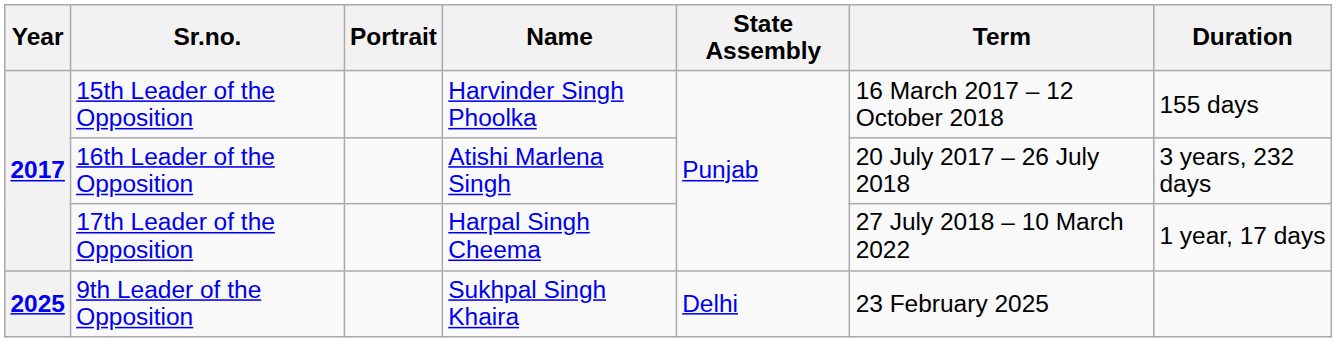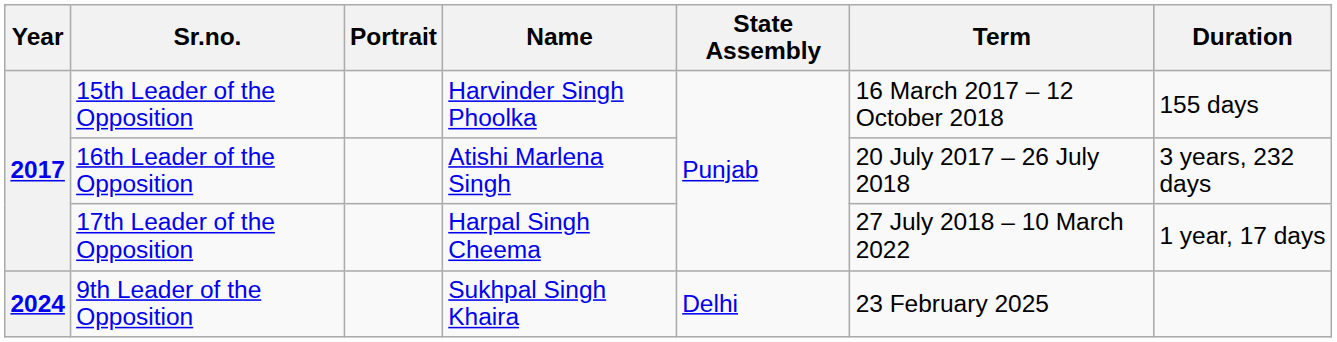9th Leader of the Opposition | Year: 2025 -> 2024
